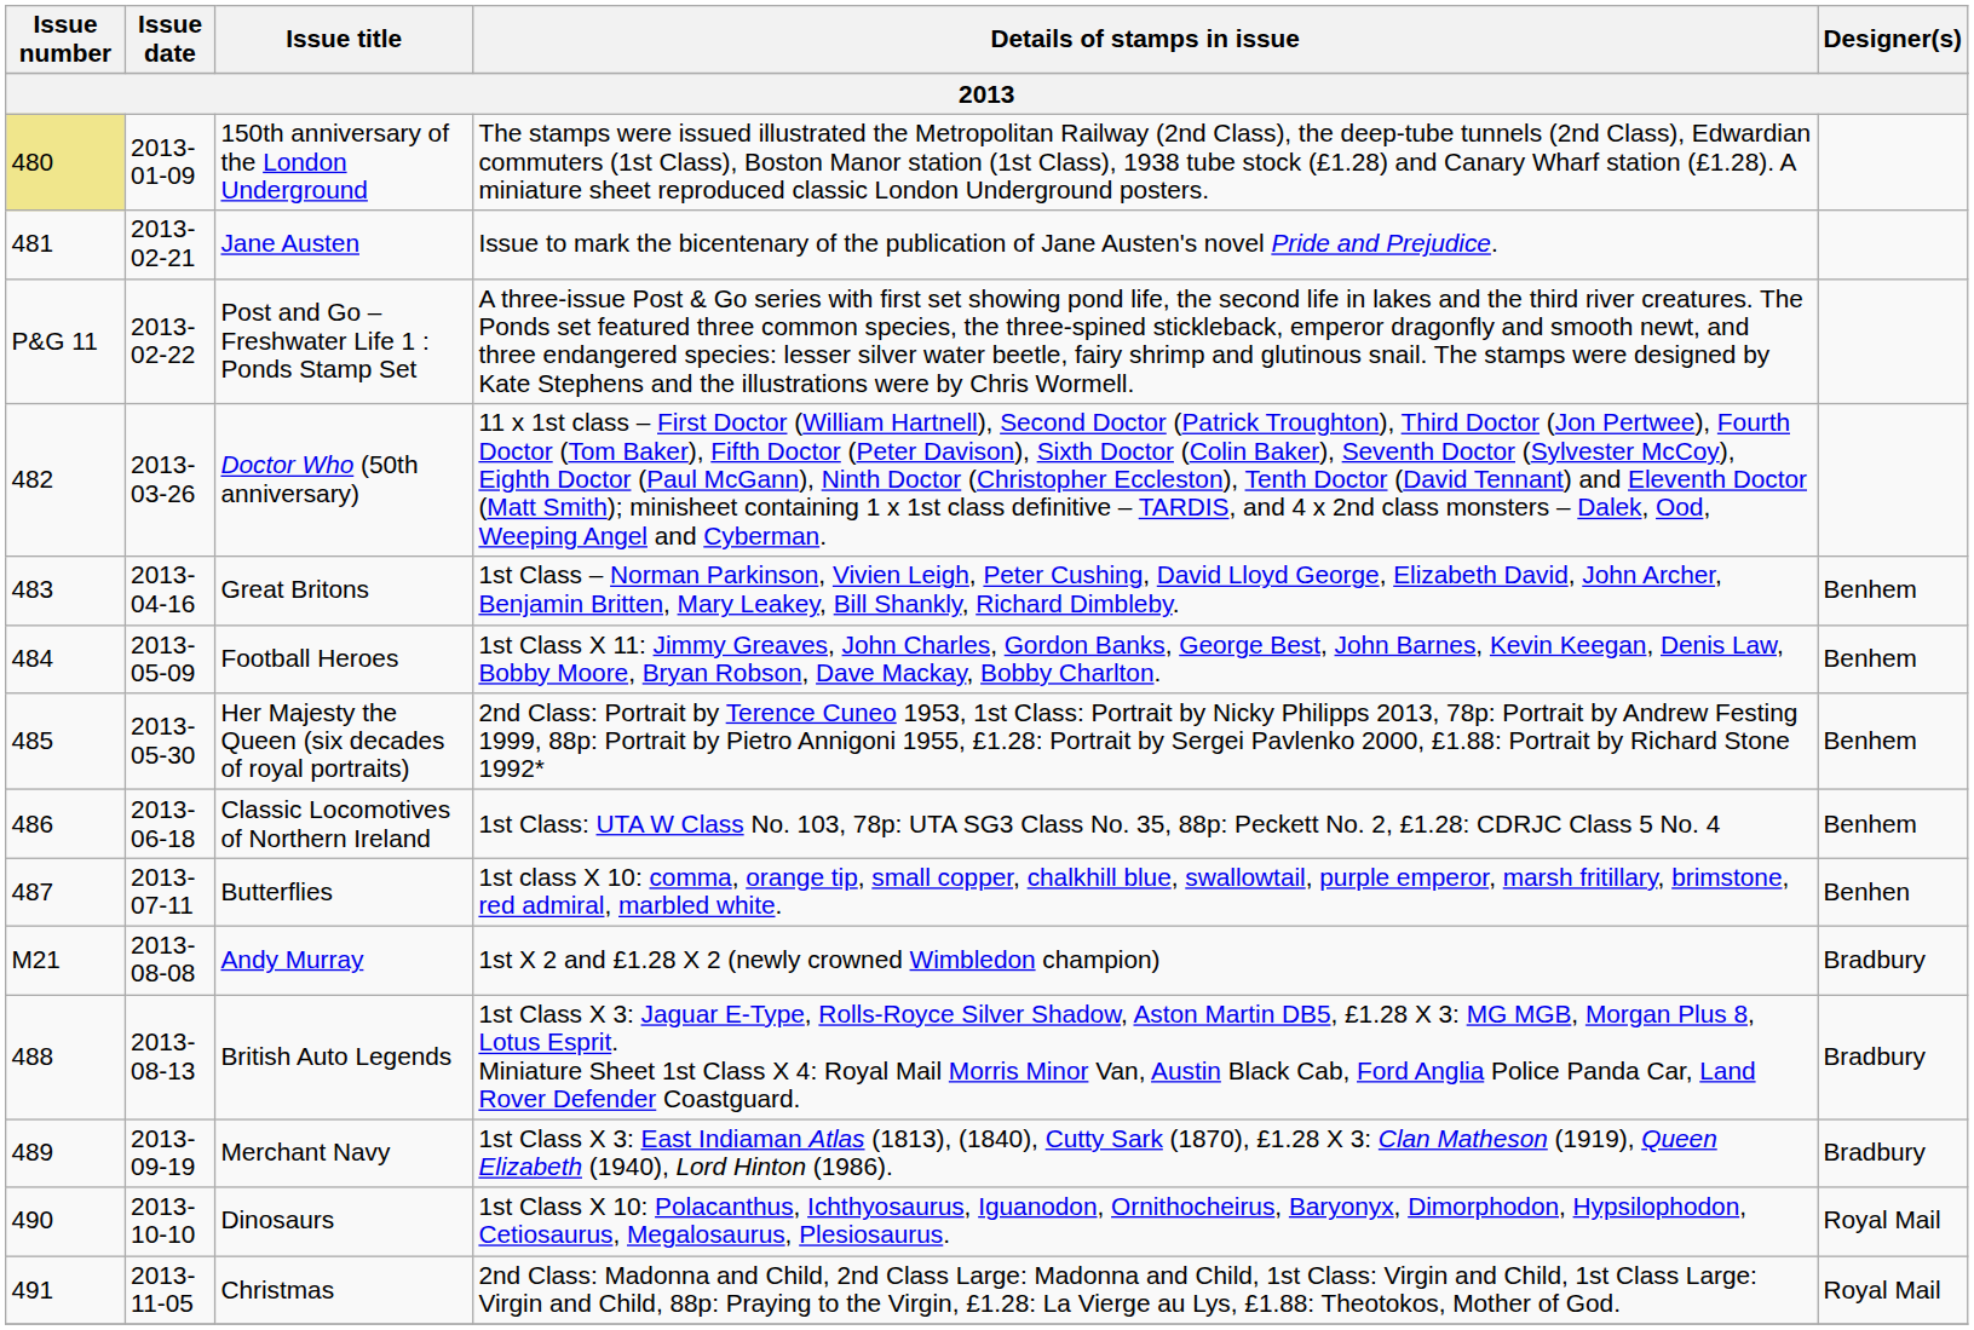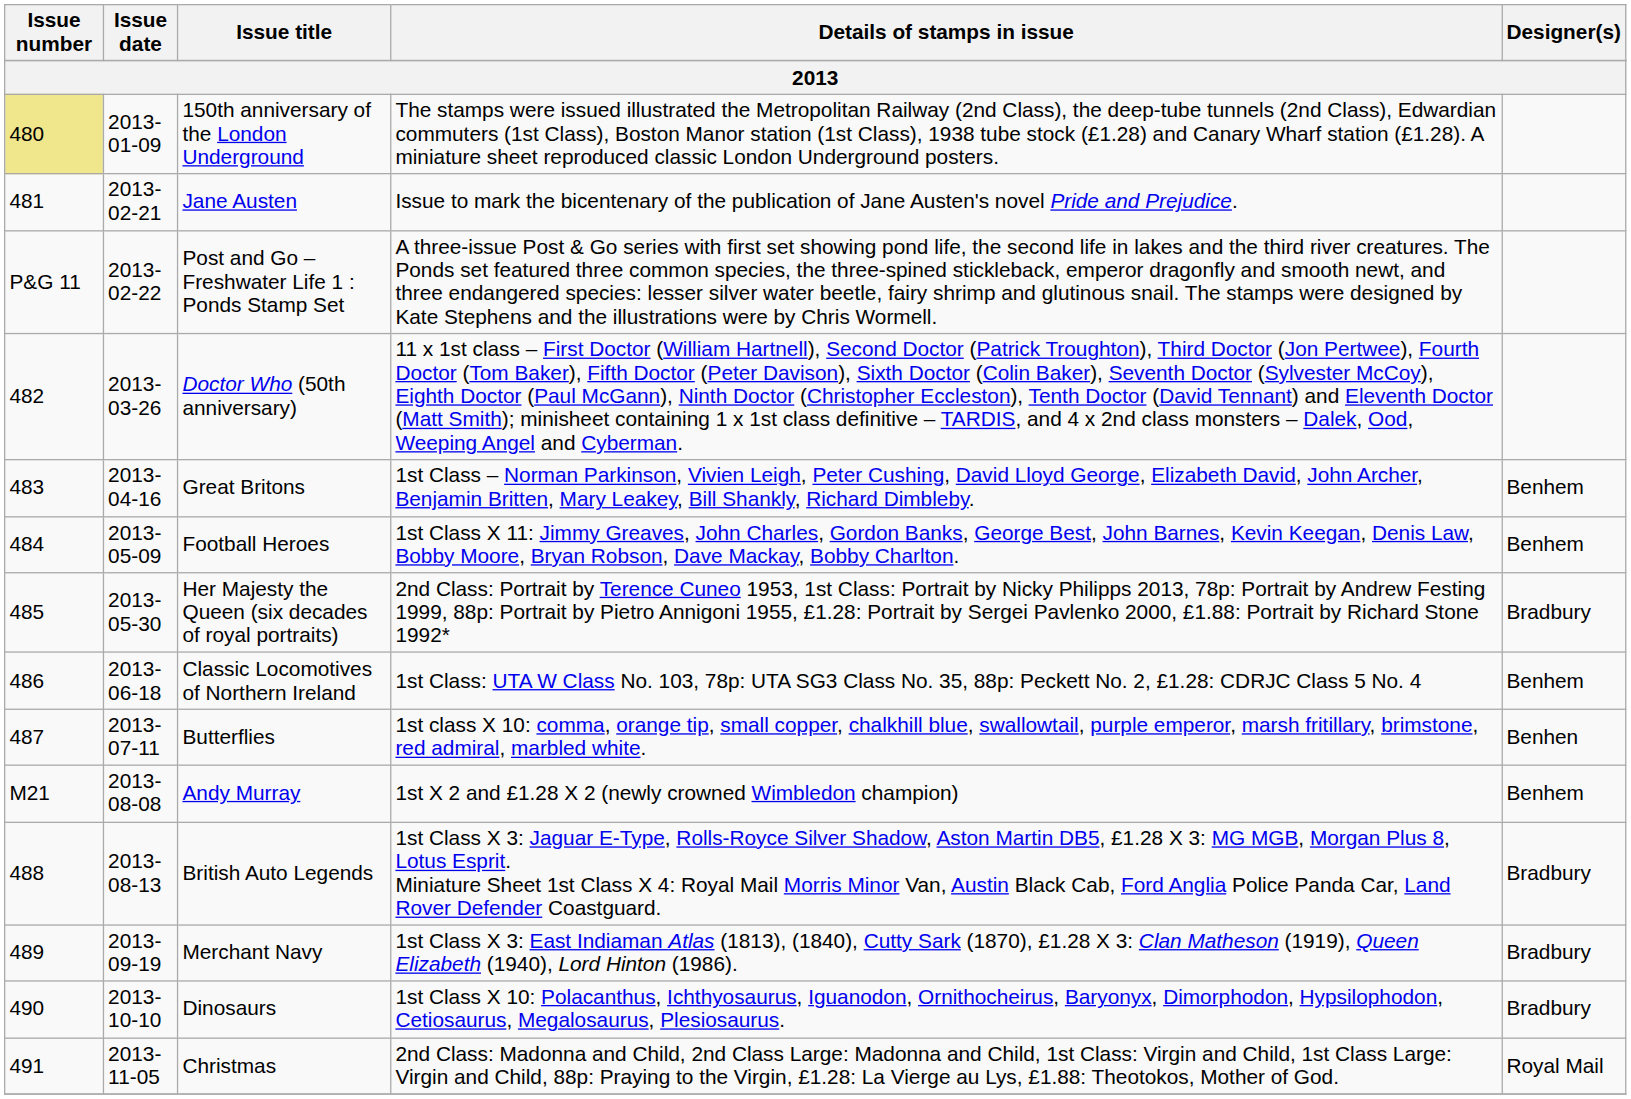Her Majesty the Queen (six decades of royal portraits) | Designer(s): Benhem -> Bradbury
Andy Murray | Designer(s): Bradbury -> Benhem
Dinosaurs | Designer(s): Royal Mail -> Bradbury
